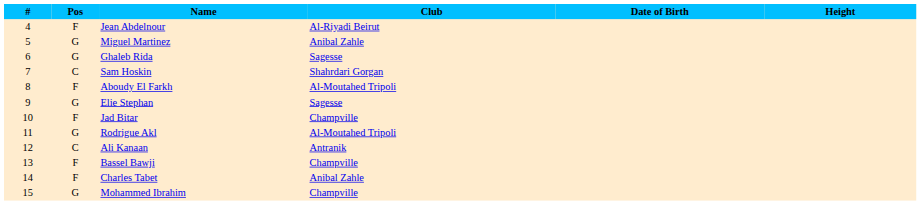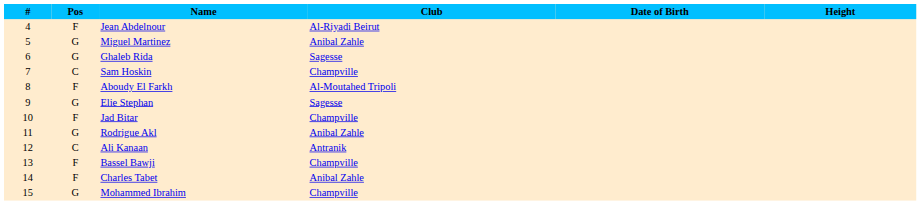Sam Hoskin | Club: Shahrdari Gorgan -> Champville
Rodrigue Akl | Club: Al-Moutahed Tripoli -> Anibal Zahle
